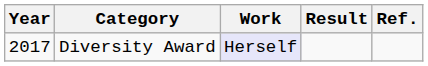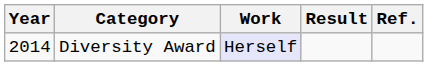Diversity Award | Year: 2017 -> 2014
